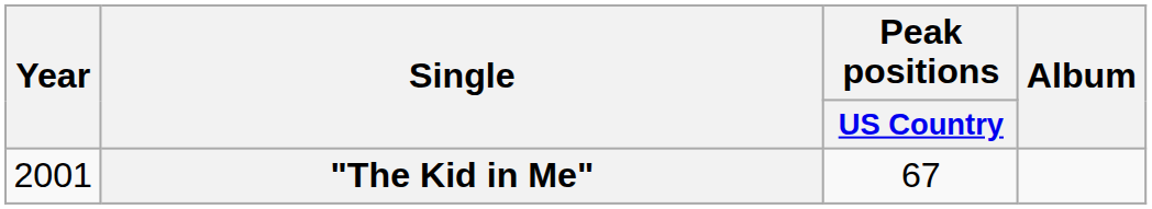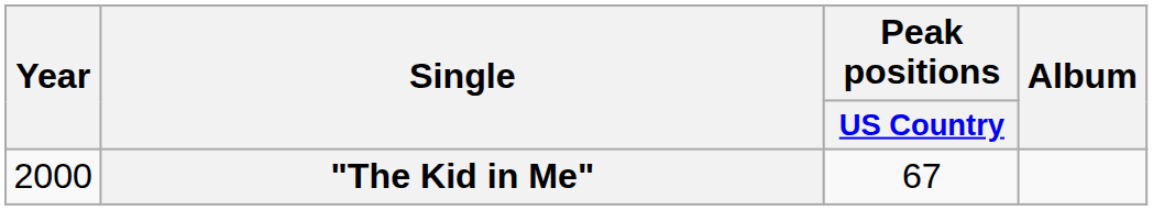"The Kid in Me" | Year: 2001 -> 2000
